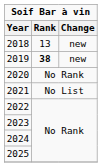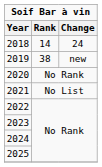2018 | Rank: 13 -> 14
2018 | Change: new -> 24
2019 | Rank: bold -> normal
